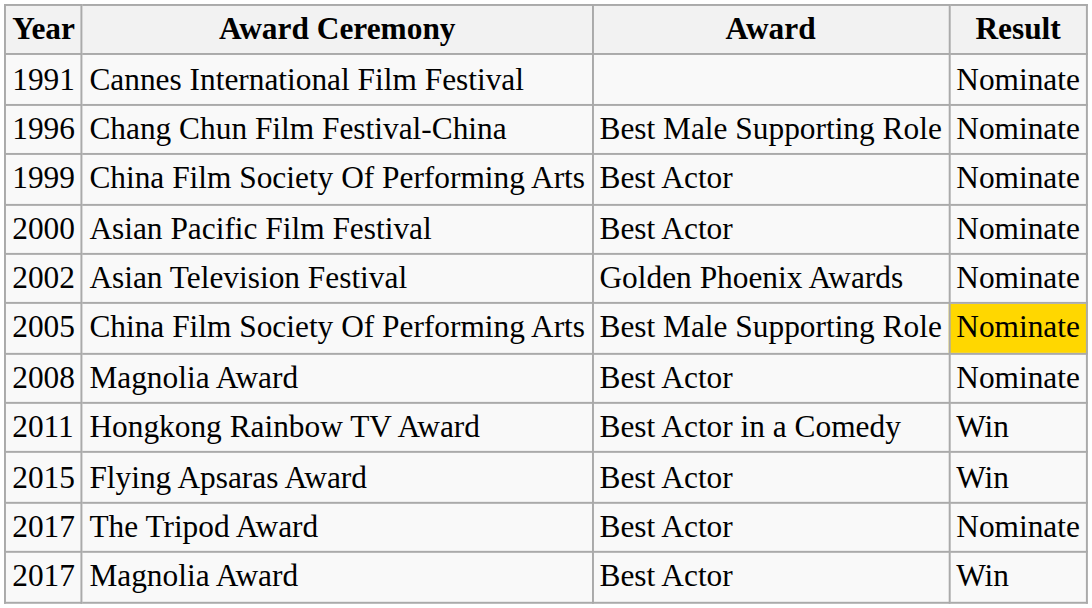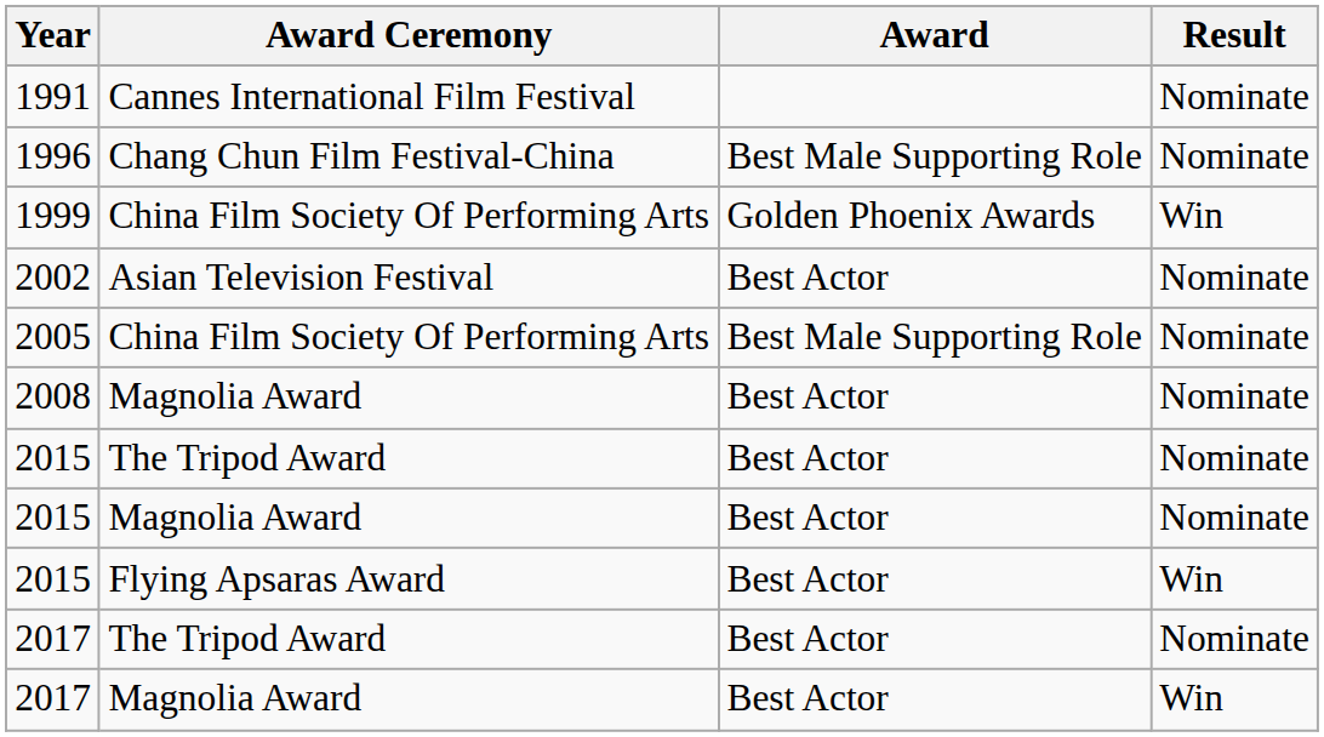1999 | Award: Best Actor -> Golden Phoenix Awards
1999 | Result: Nominate -> Win
- row: 2000 | Asian Pacific Film Festival | Best Actor | Nominate
2002 | Award: Golden Phoenix Awards -> Best Actor
2005 | Result: gold background -> no background
- row: 2011 | Hongkong Rainbow TV Award | Best Actor in a Comedy | Win
+ row: 2015 | The Tripod Award | Best Actor | Nominate
+ row: 2015 | Magnolia Award | Best Actor | Nominate
